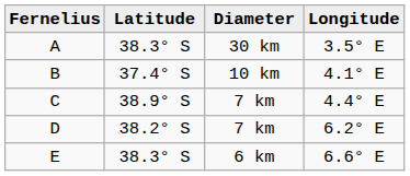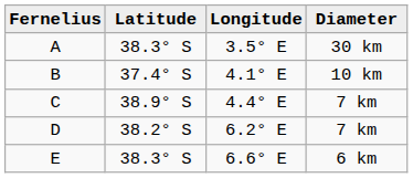columns swapped: Longitude <-> Diameter
